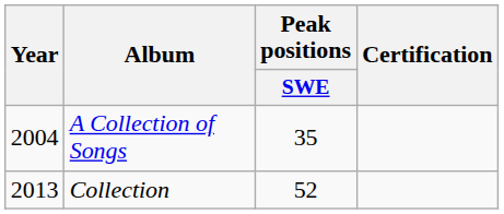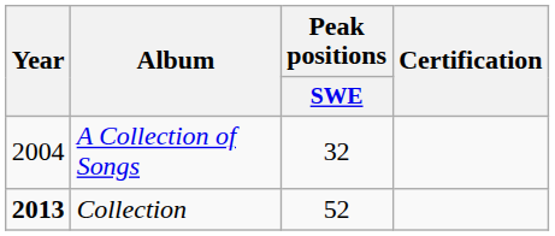A Collection of Songs | Peak positions / SWE: 35 -> 32
Collection | Year: normal -> bold
